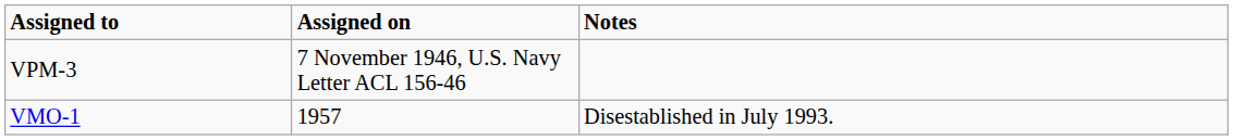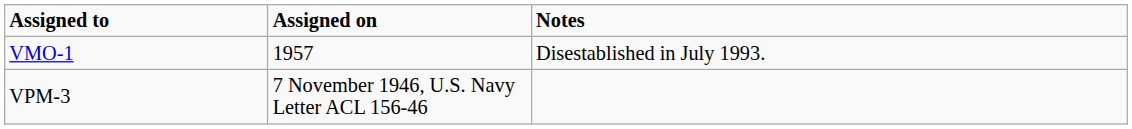rows swapped: VPM-3 <-> VMO-1
